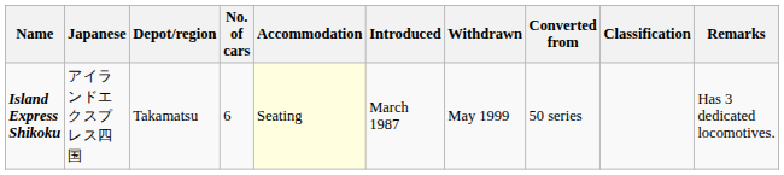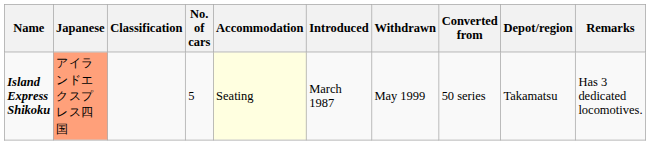columns swapped: Classification <-> Depot/region
Island Express Shikoku | Japanese: no background -> lightsalmon background
Island Express Shikoku | No. of cars: 6 -> 5
